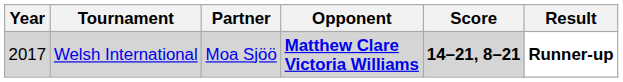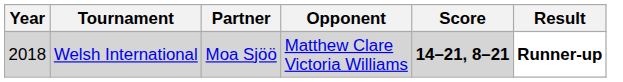Welsh International | Year: 2017 -> 2018
Welsh International | Opponent: bold -> normal
